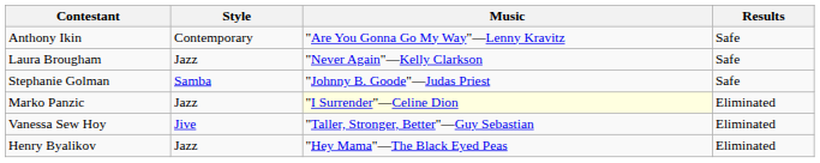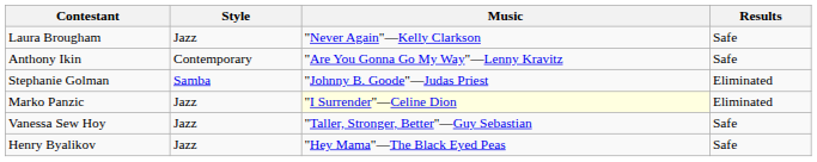rows swapped: Laura Brougham <-> Anthony Ikin
Stephanie Golman | Results: Safe -> Eliminated
Vanessa Sew Hoy | Style: Jive -> Jazz
Vanessa Sew Hoy | Results: Eliminated -> Safe
Henry Byalikov | Results: Eliminated -> Safe
